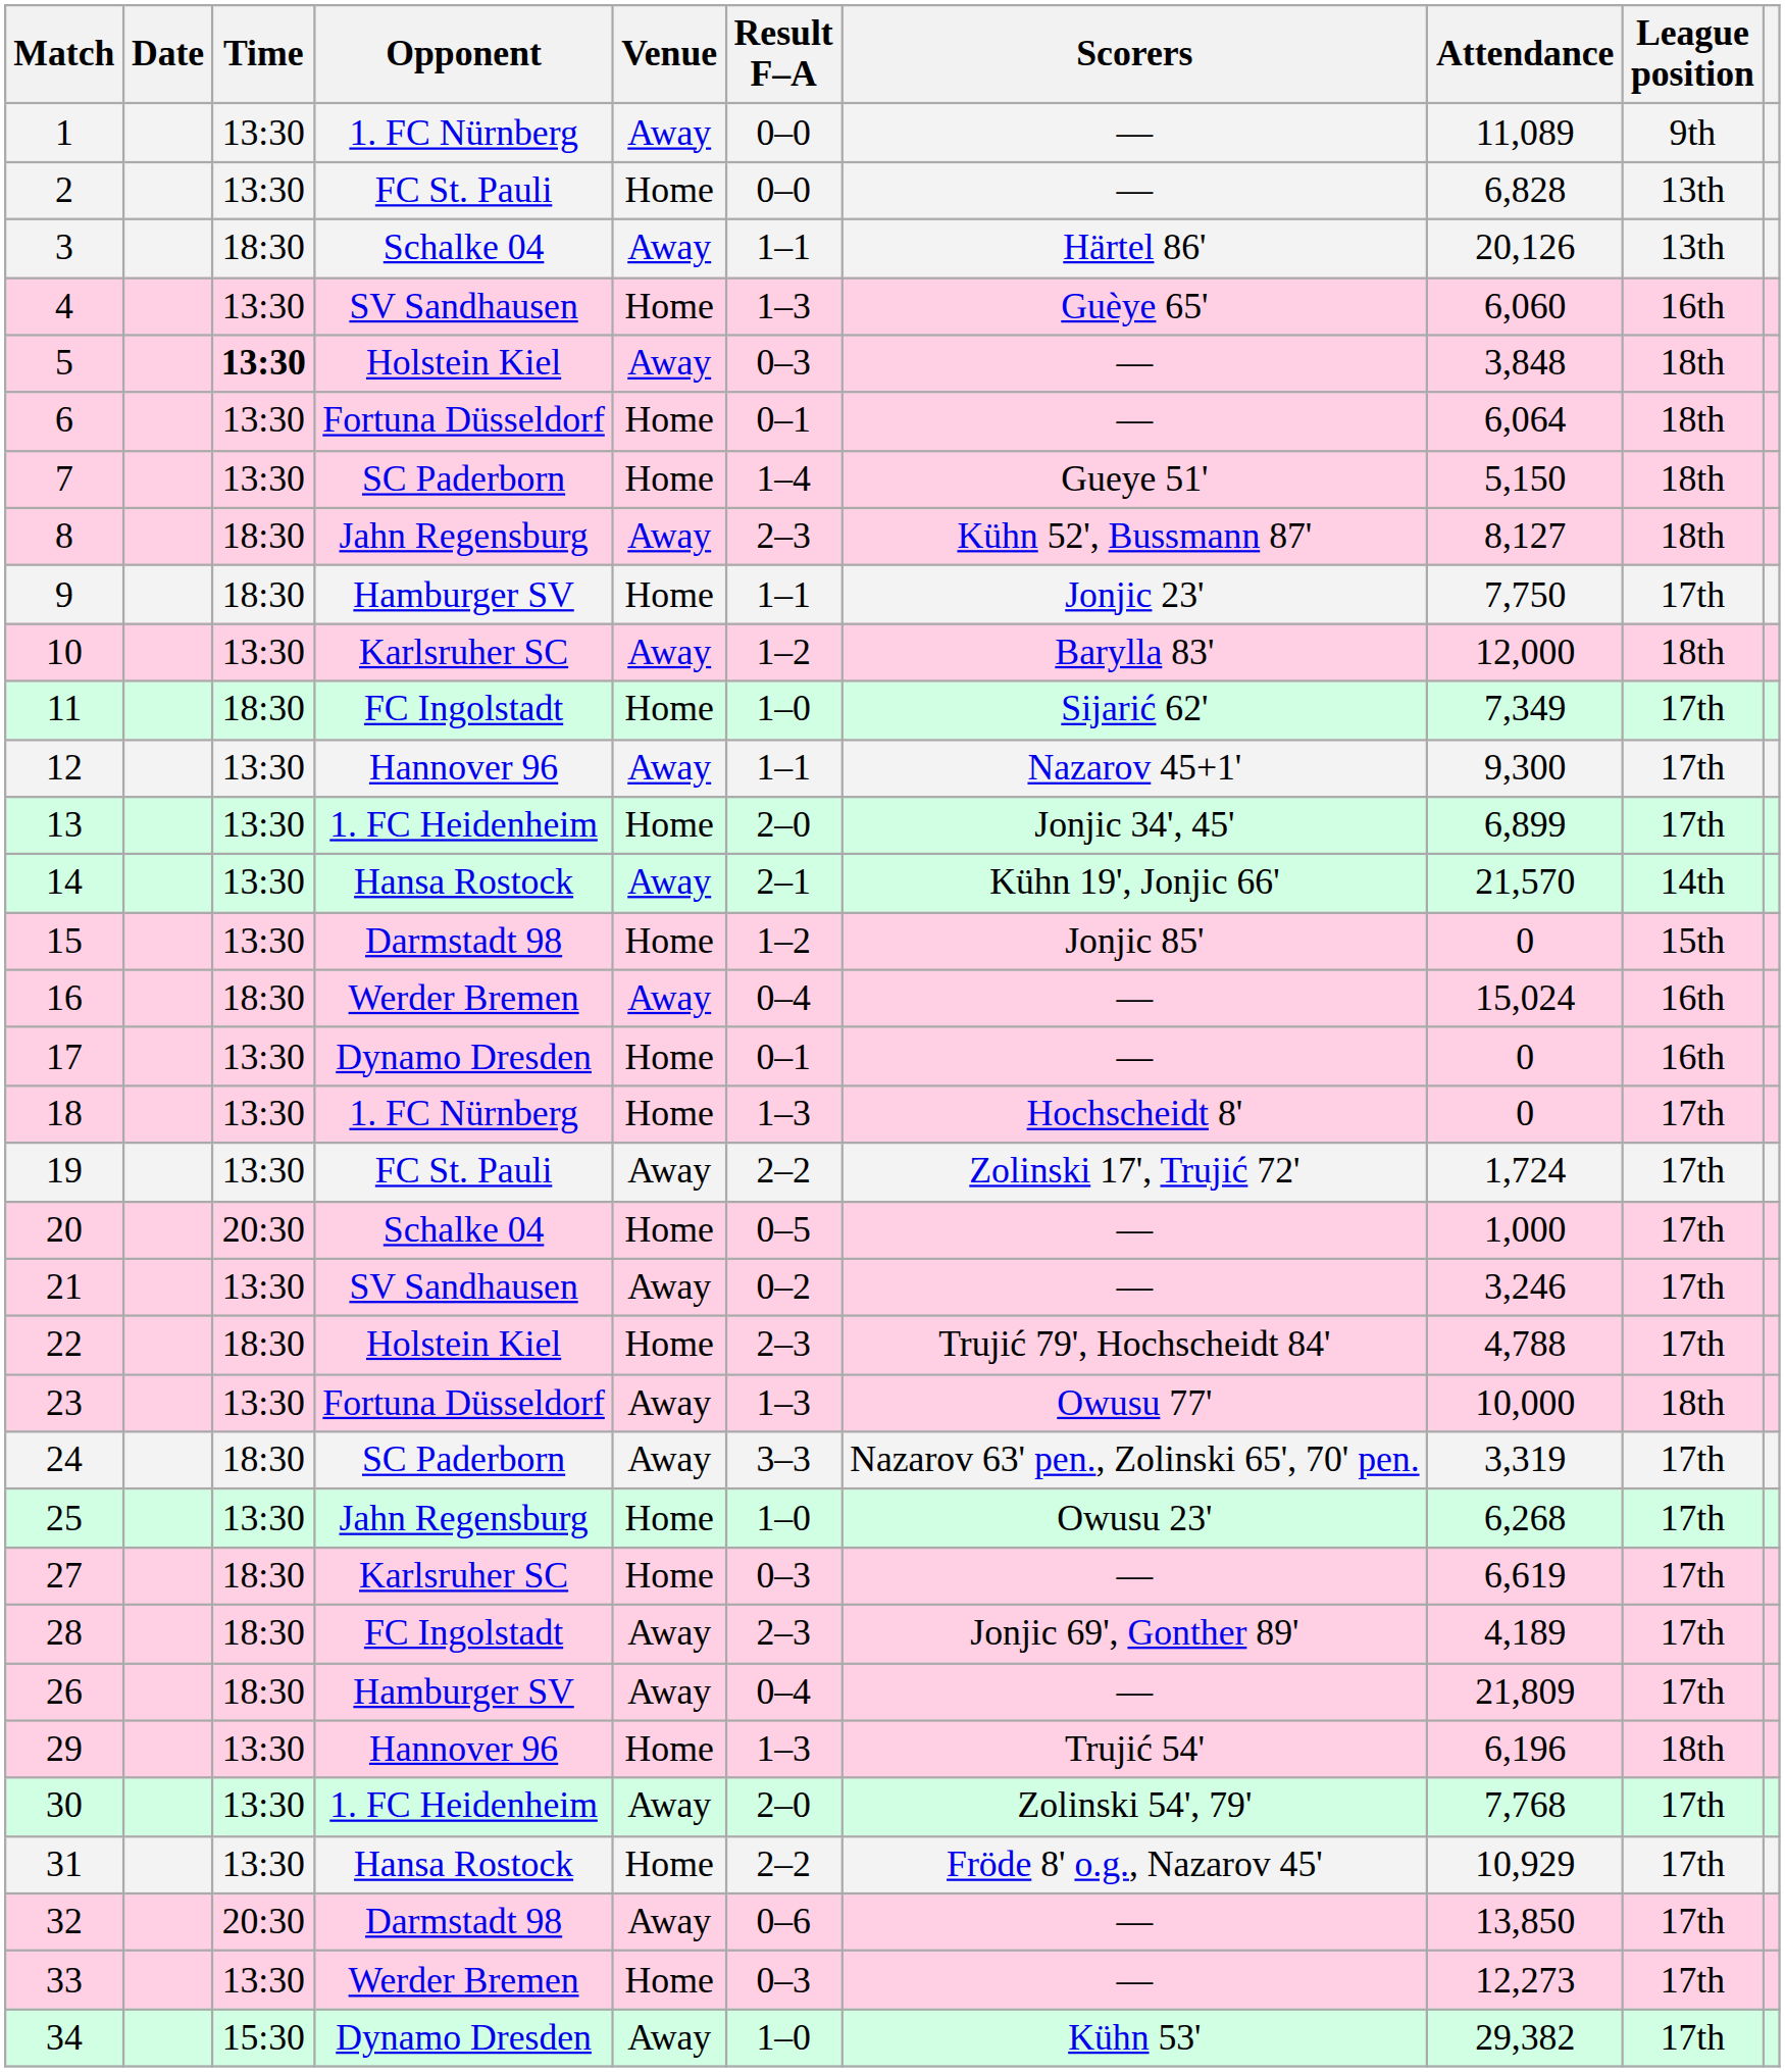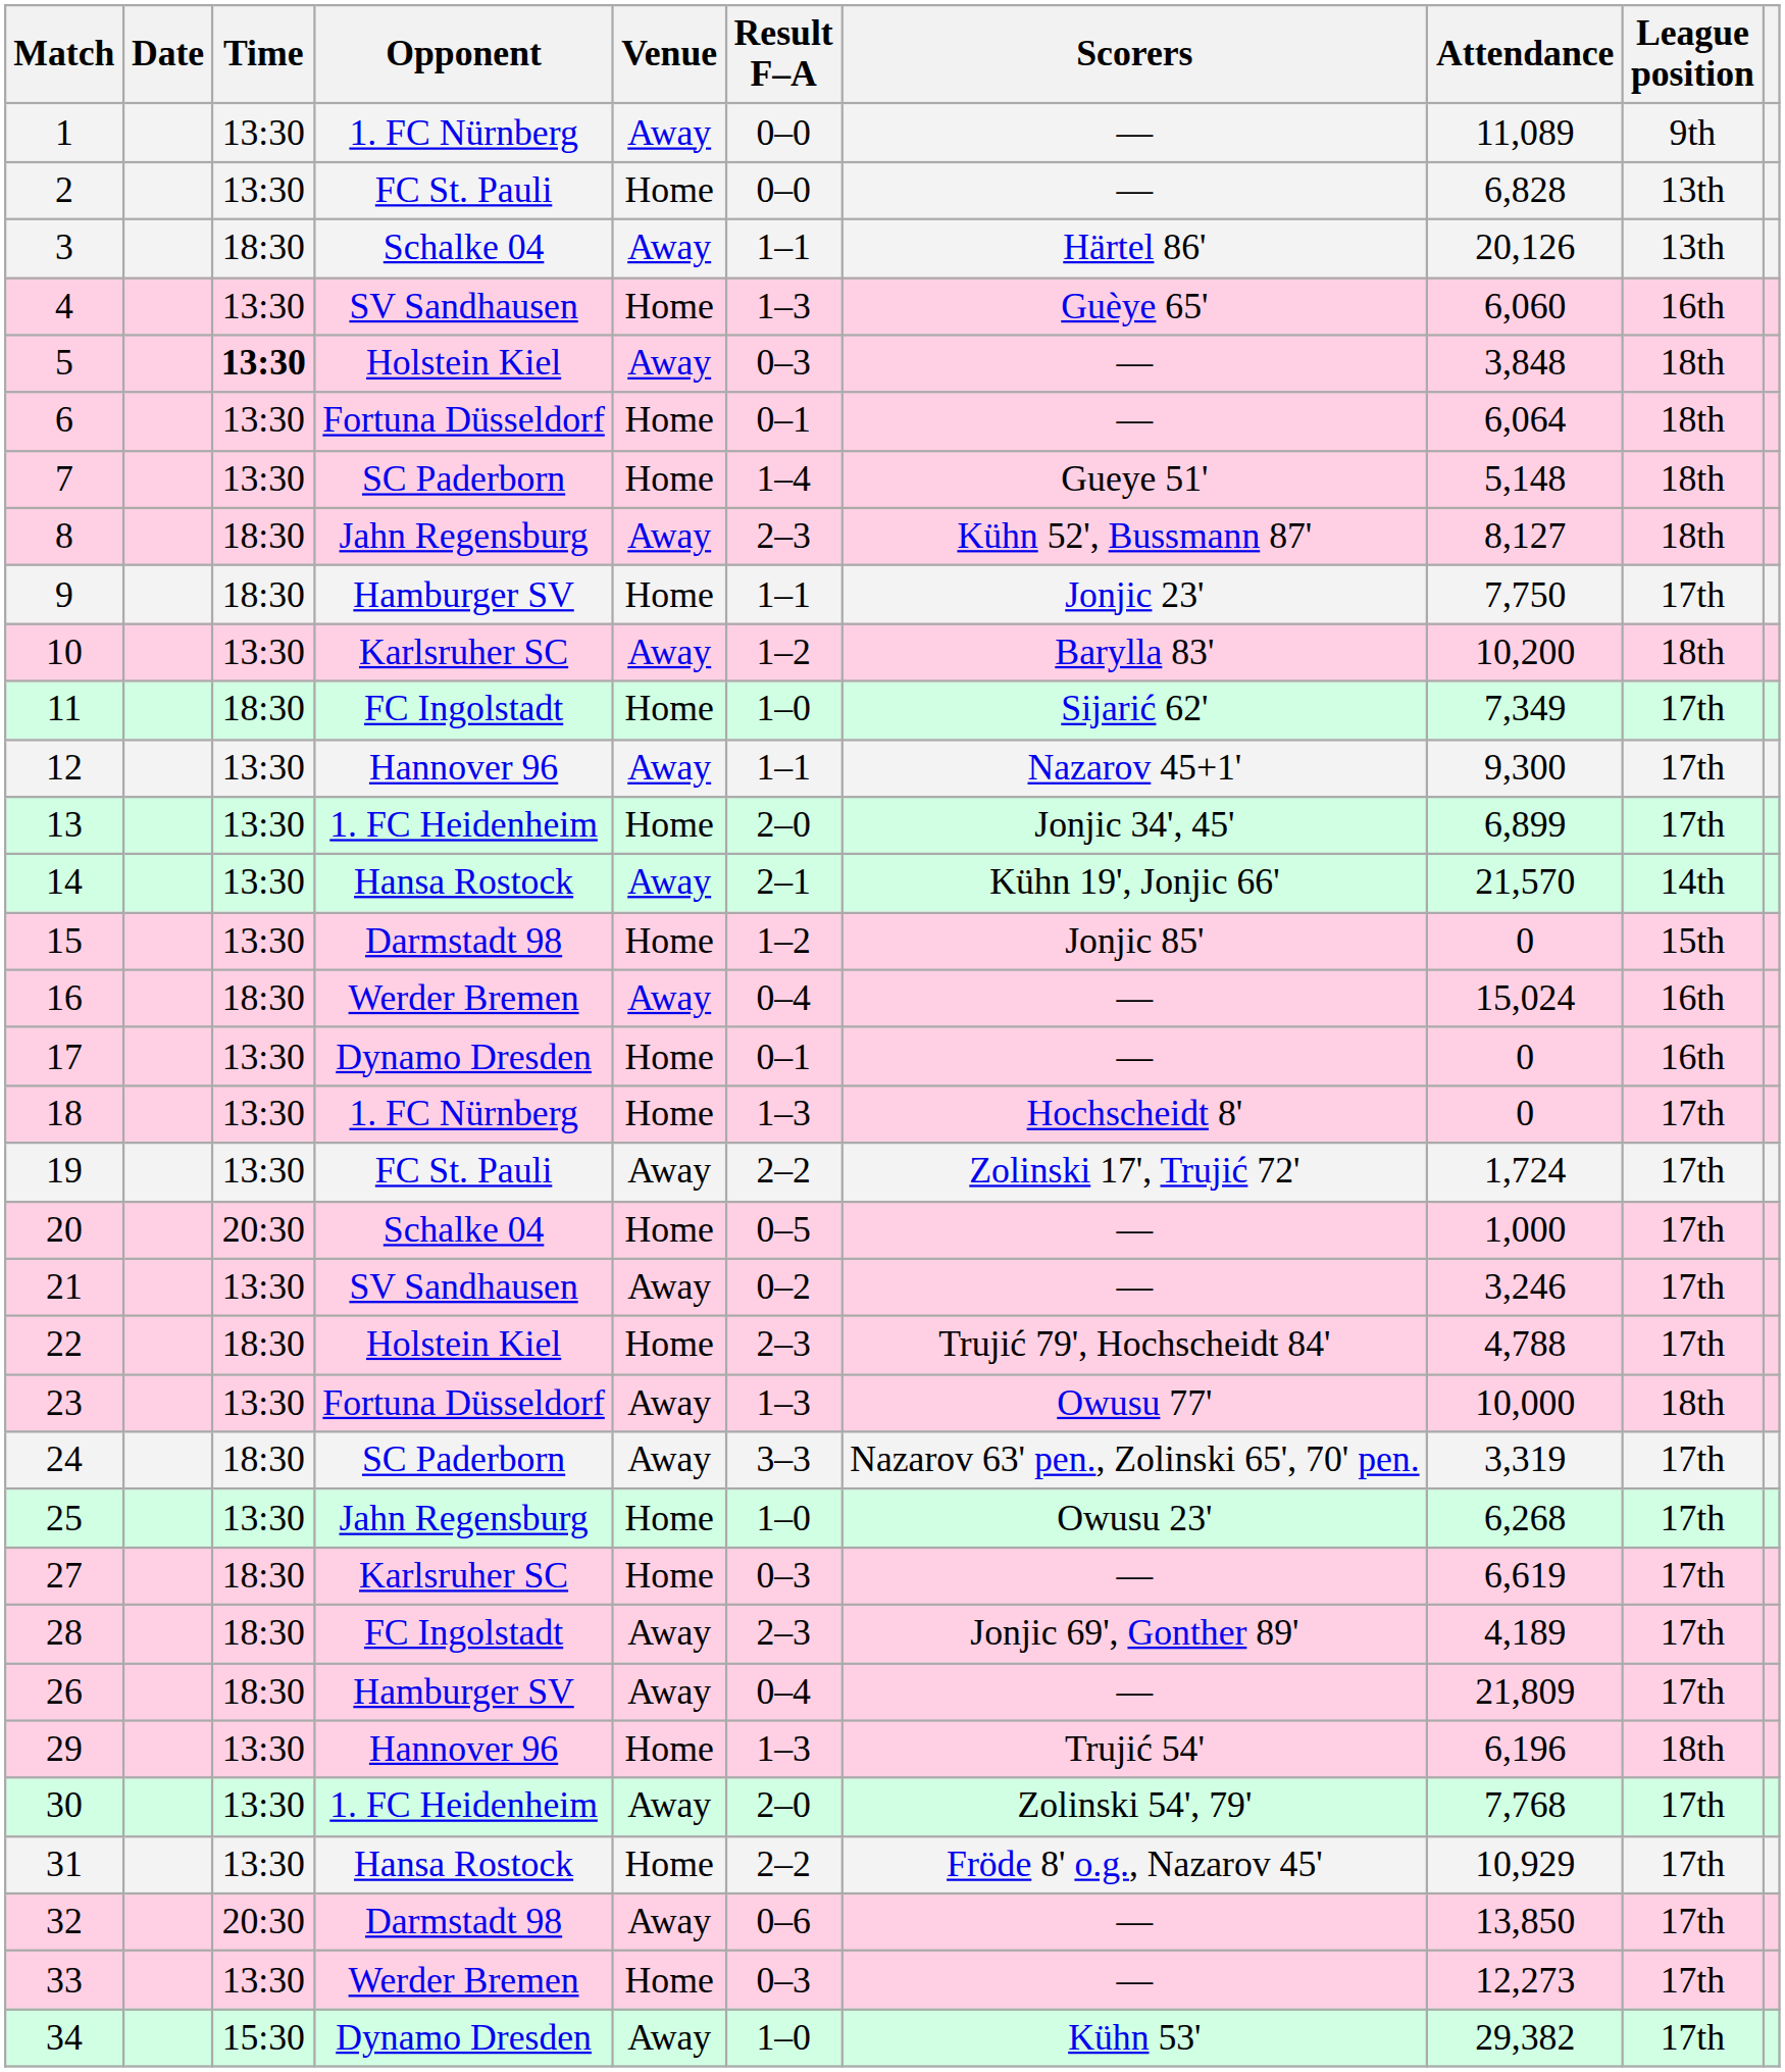7 | Attendance: 5,150 -> 5,148
10 | Attendance: 12,000 -> 10,200
